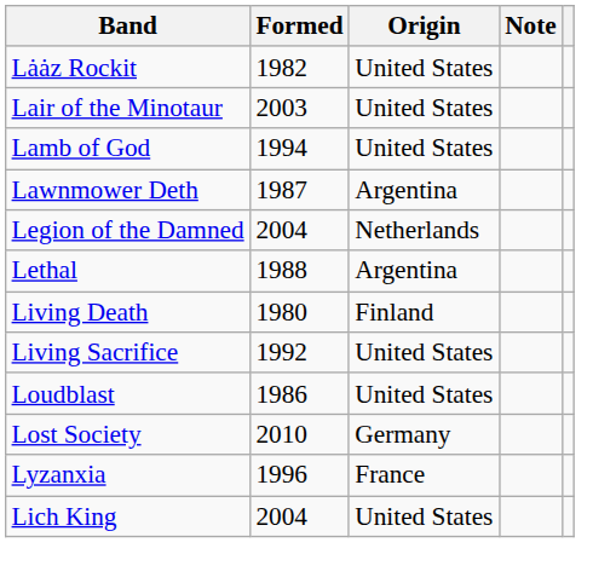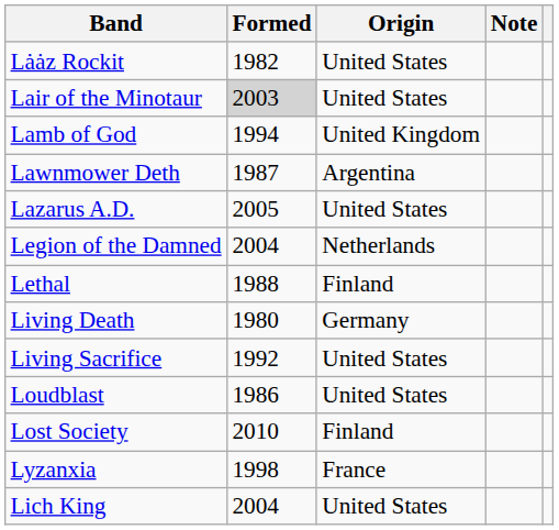Lair of the Minotaur | Formed: no background -> lightgrey background
Lamb of God | Origin: United States -> United Kingdom
+ row: Lazarus A.D. | 2005 | United States
Lethal | Origin: Argentina -> Finland
Living Death | Origin: Finland -> Germany
Lost Society | Origin: Germany -> Finland
Lyzanxia | Formed: 1996 -> 1998
